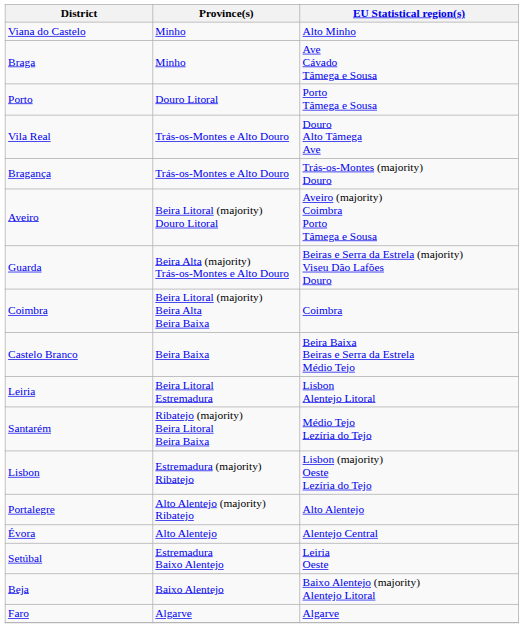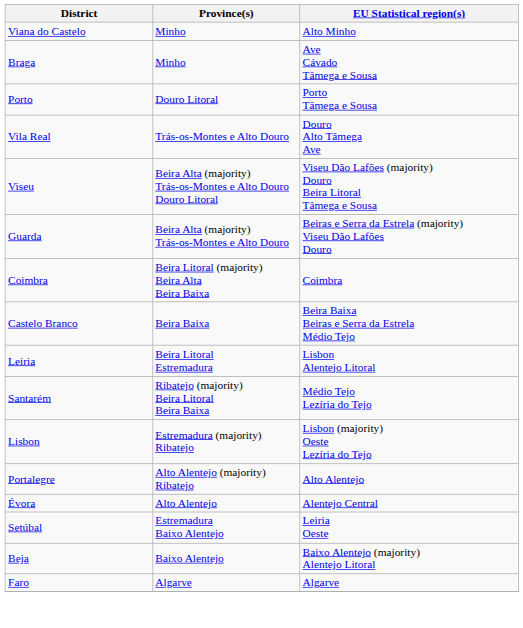- row: Bragança | Trás-os-Montes e Alto Douro | Trás-os-Montes (majority) Douro
- row: Aveiro | Beira Litoral (majority) Douro Litoral | Aveiro (majority) Coimbra Porto Tâmega e Sousa
+ row: Viseu | Beira Alta (majority) Trás-os-Montes e Alto Douro Douro Litoral | Viseu Dão Lafões (majority) Douro Beira Litoral Tâmega e Sousa
